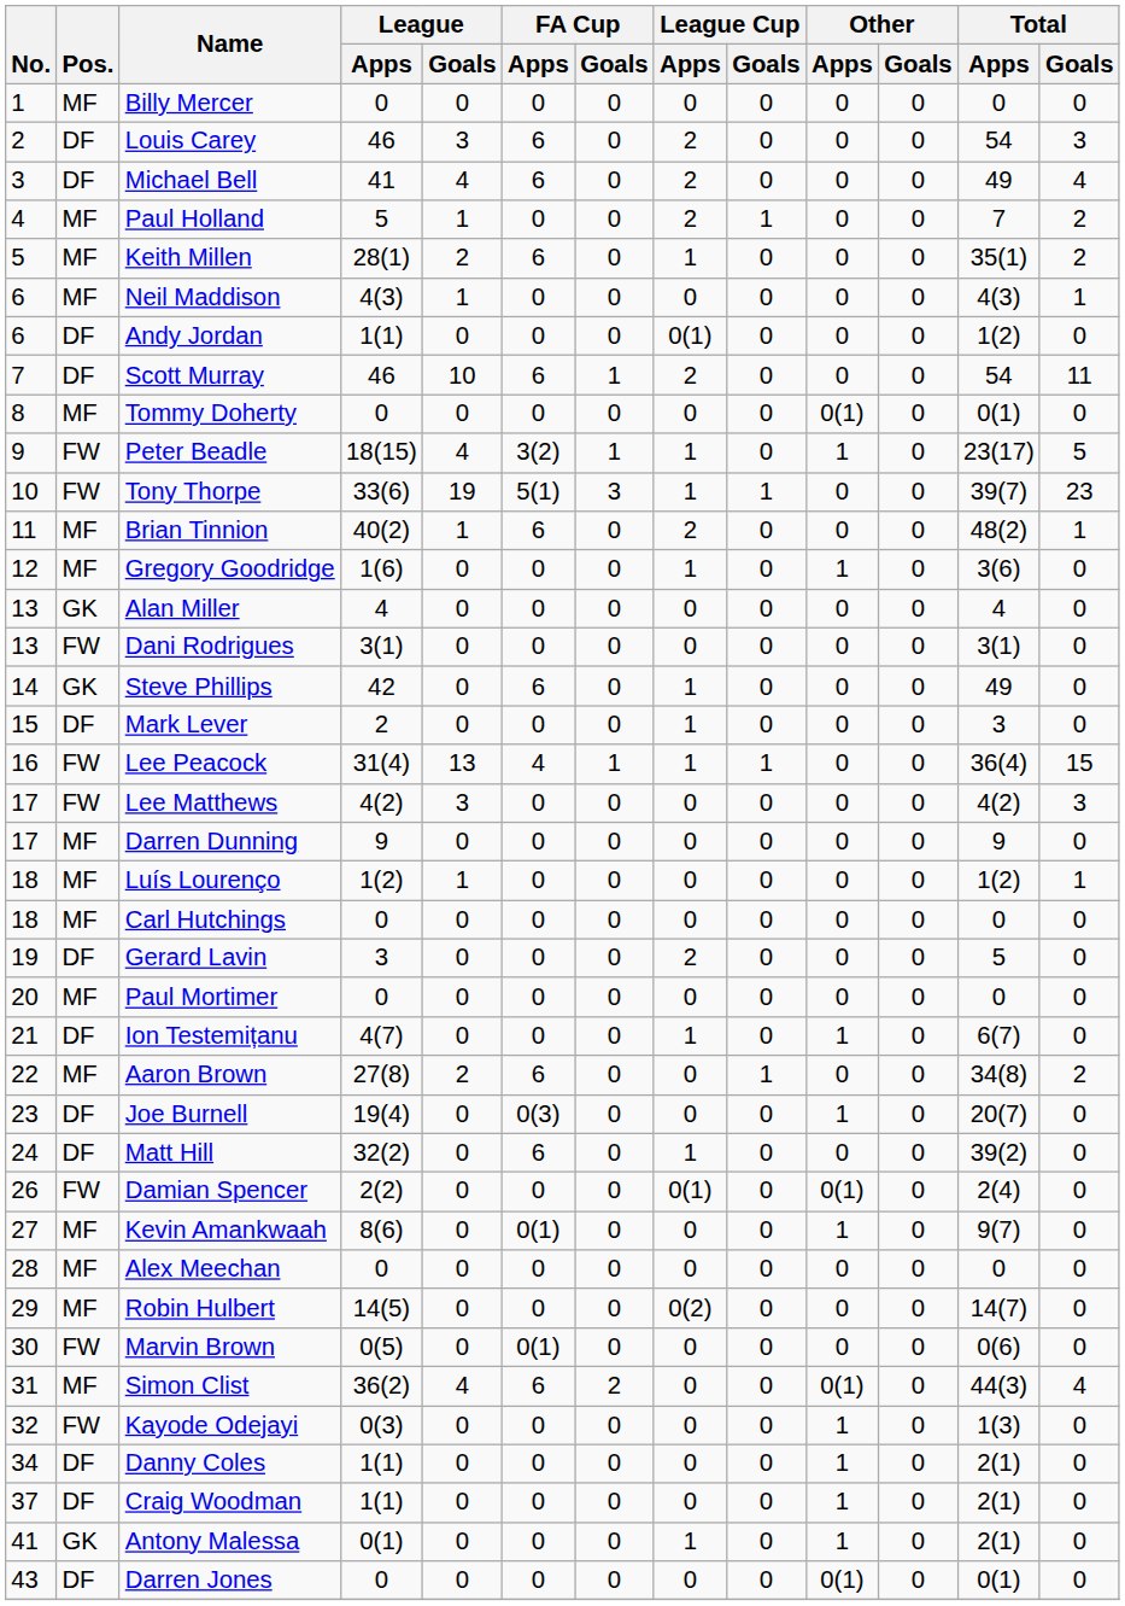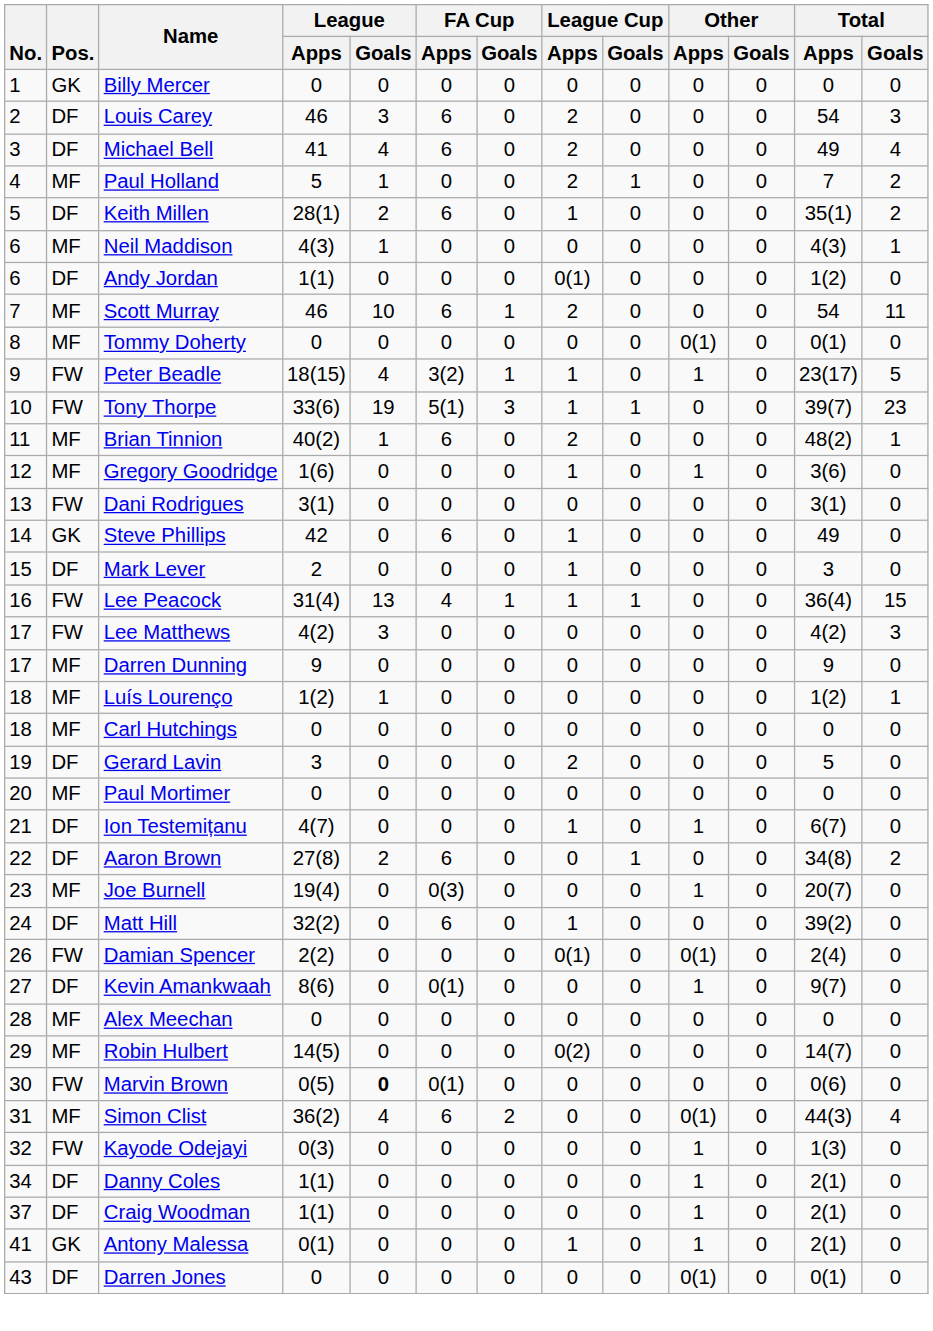Billy Mercer | Pos.: MF -> GK
Keith Millen | Pos.: MF -> DF
Scott Murray | Pos.: DF -> MF
- row: 13 | GK | Alan Miller | 4 | 0 | 0 | 0 | 0 | 0 | 0 | 0 | 4 | 0
Aaron Brown | Pos.: MF -> DF
Joe Burnell | Pos.: DF -> MF
Kevin Amankwaah | Pos.: MF -> DF
Marvin Brown | League / Goals: normal -> bold
